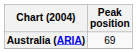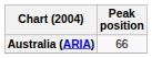Australia (ARIA) | Peak position: 69 -> 66
